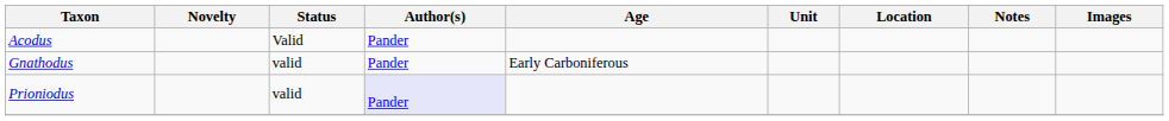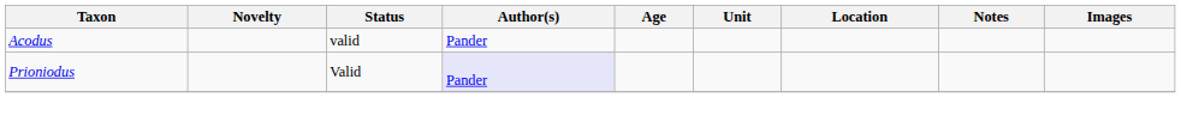Acodus | Status: Valid -> valid
- row: Gnathodus | valid | Pander | Early Carboniferous
Prioniodus | Status: valid -> Valid
